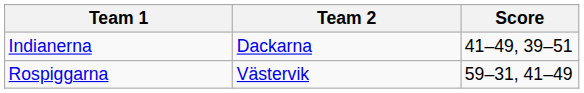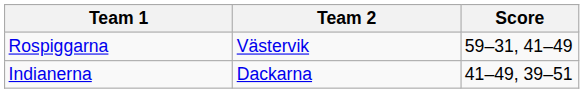rows swapped: Rospiggarna <-> Indianerna
